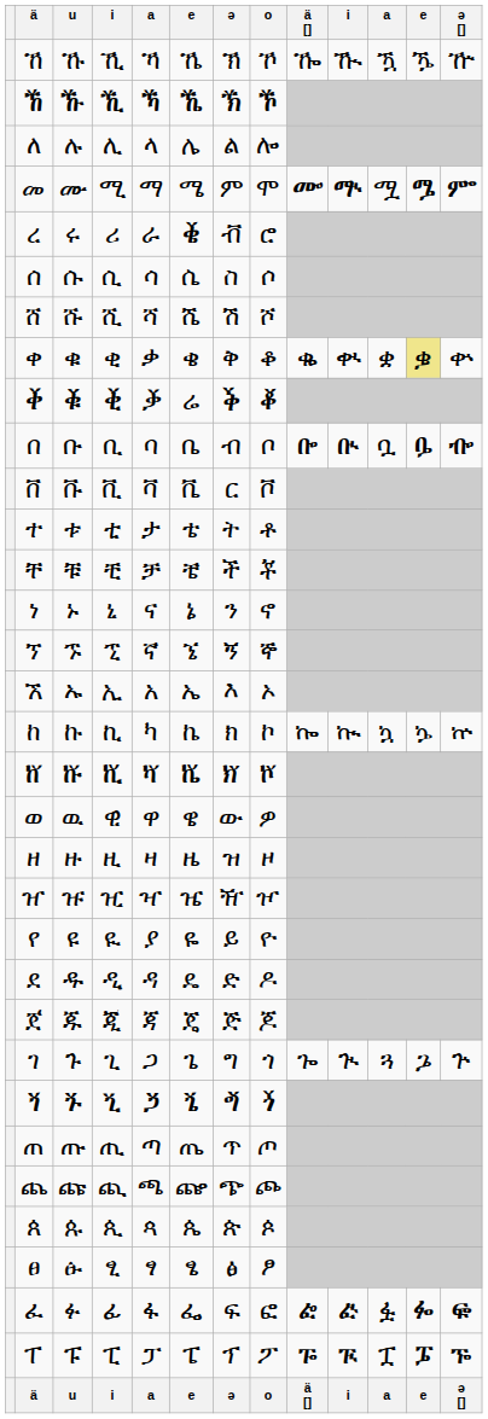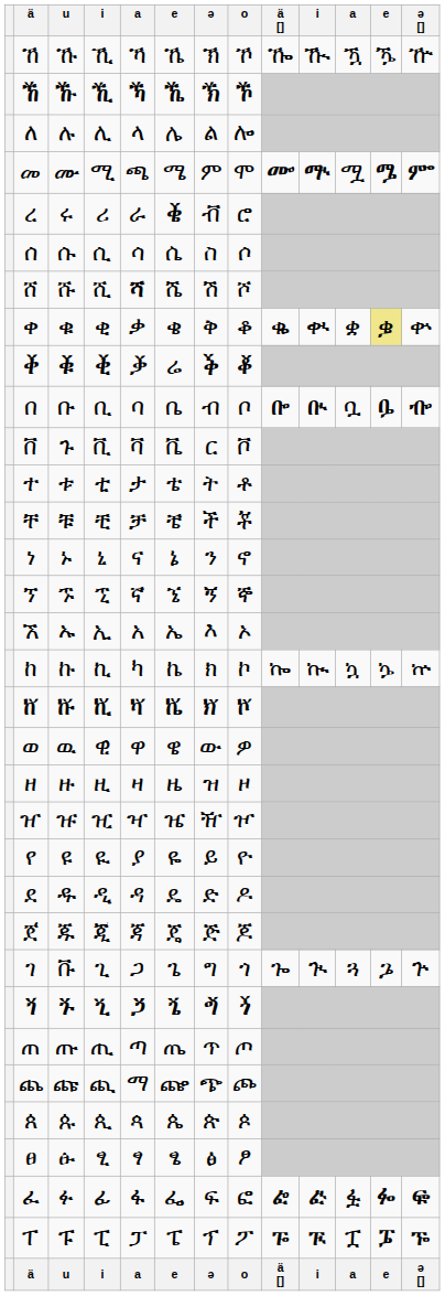መ | column 5: ማ -> ጫ
ሸ | column 5: normal -> bold
ቨ | u: ቩ -> ጉ
ገ | u: ጉ -> ቩ
ጨ | column 5: ጫ -> ማ
